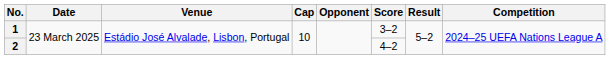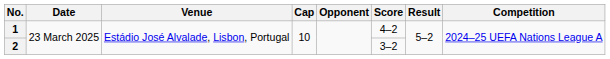1 | Score: 3–2 -> 4–2
2 | Score: 4–2 -> 3–2
